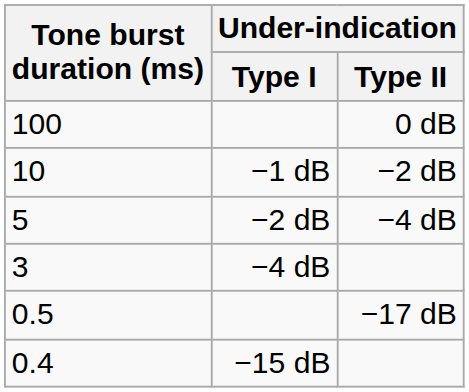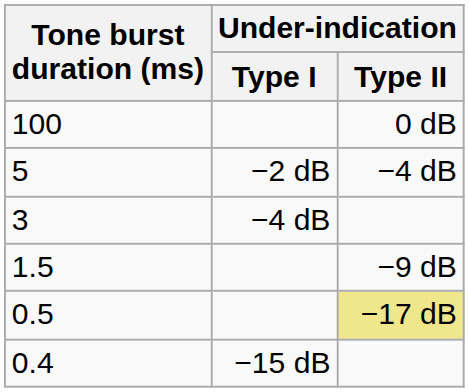- row: 10 | −1 dB | −2 dB
+ row: 1.5 | −9 dB
0.5 | Under-indication / Type II: no background -> khaki background
